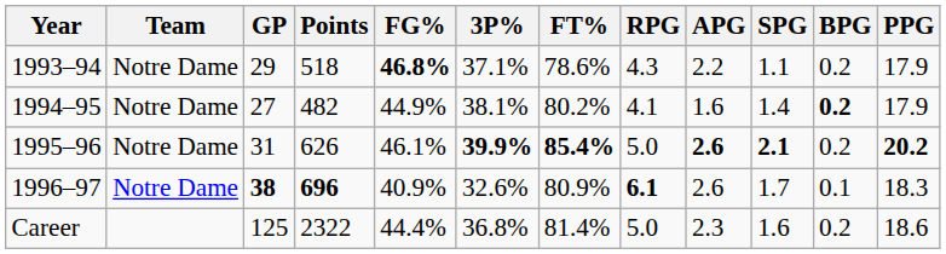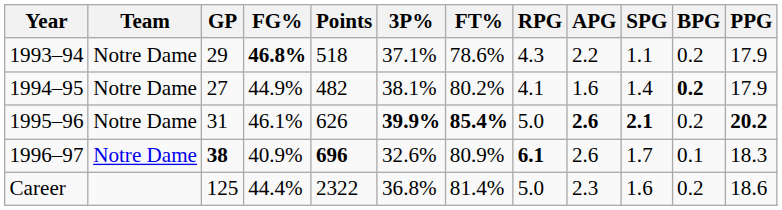columns swapped: Points <-> FG%
